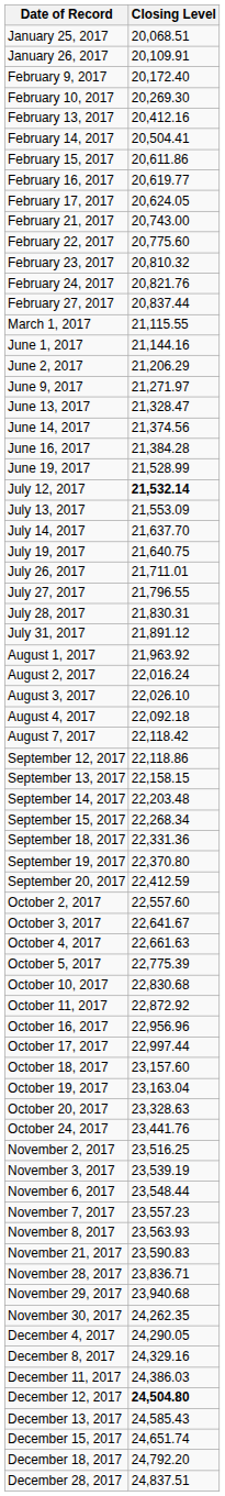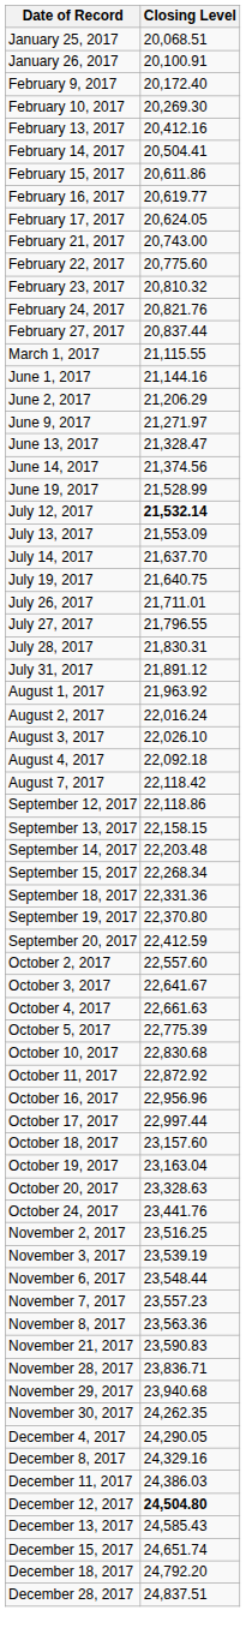January 26, 2017 | Closing Level: 20,109.91 -> 20,100.91
- row: June 16, 2017 | 21,384.28
November 8, 2017 | Closing Level: 23,563.93 -> 23,563.36
